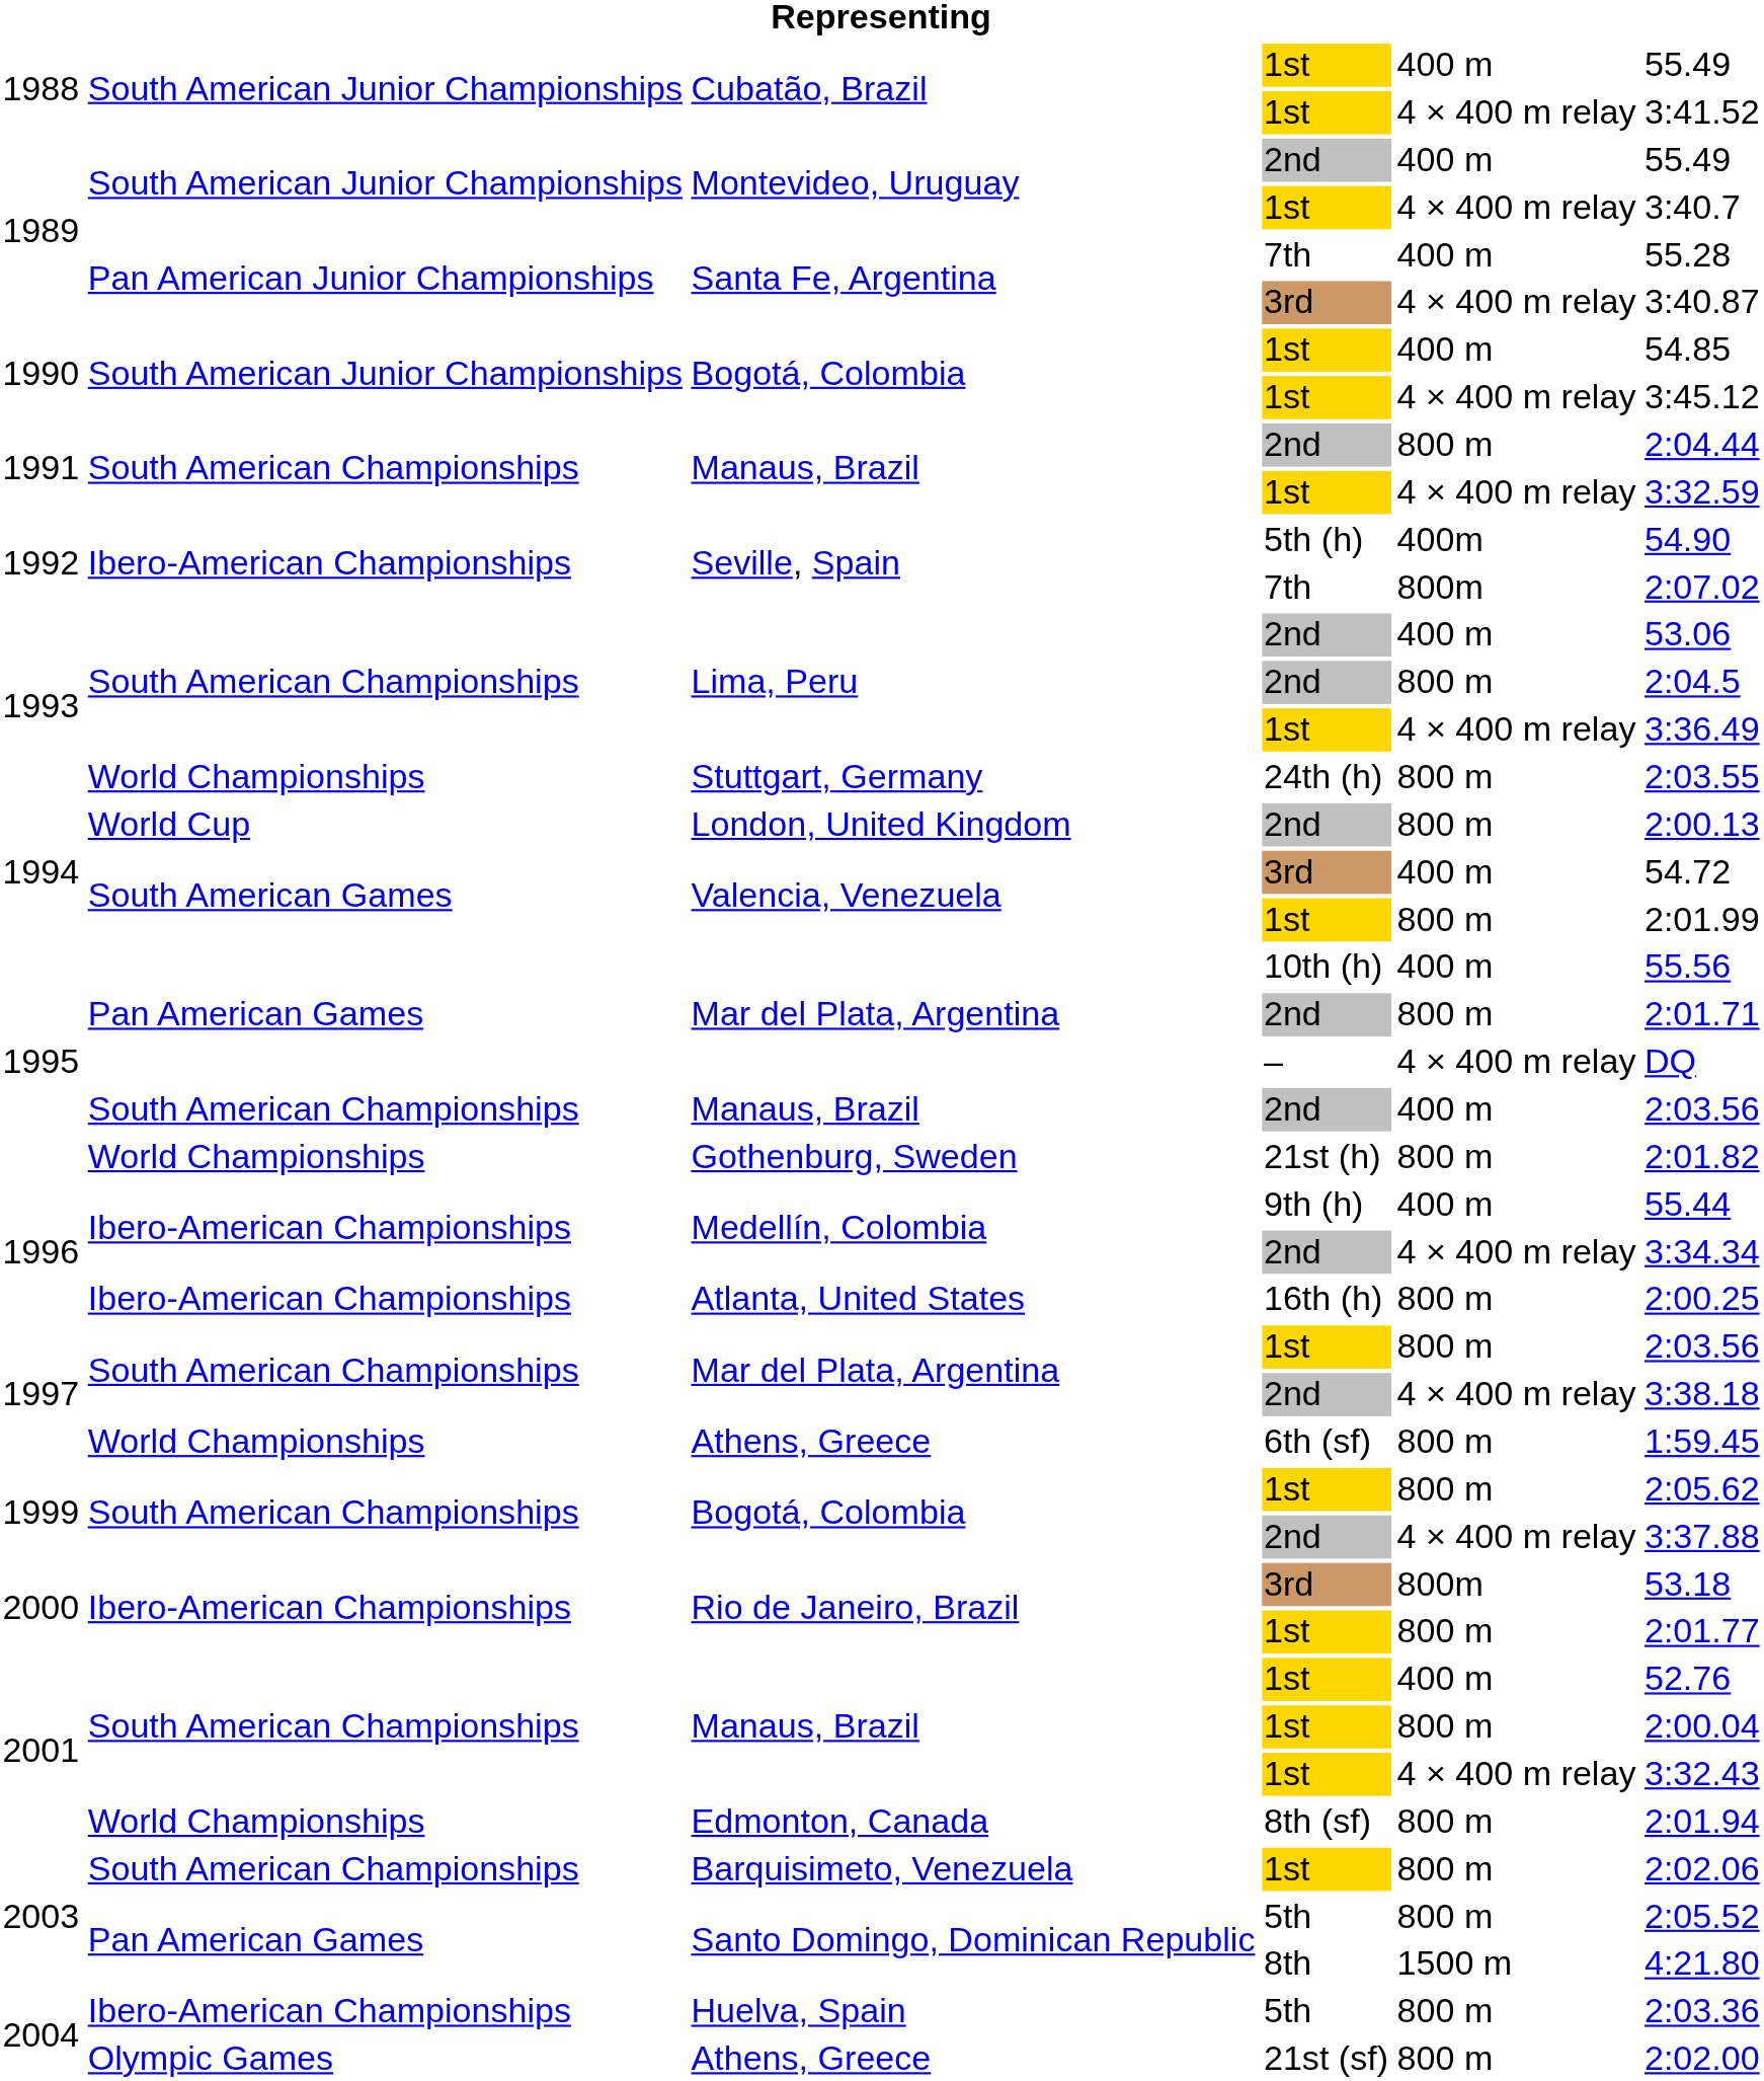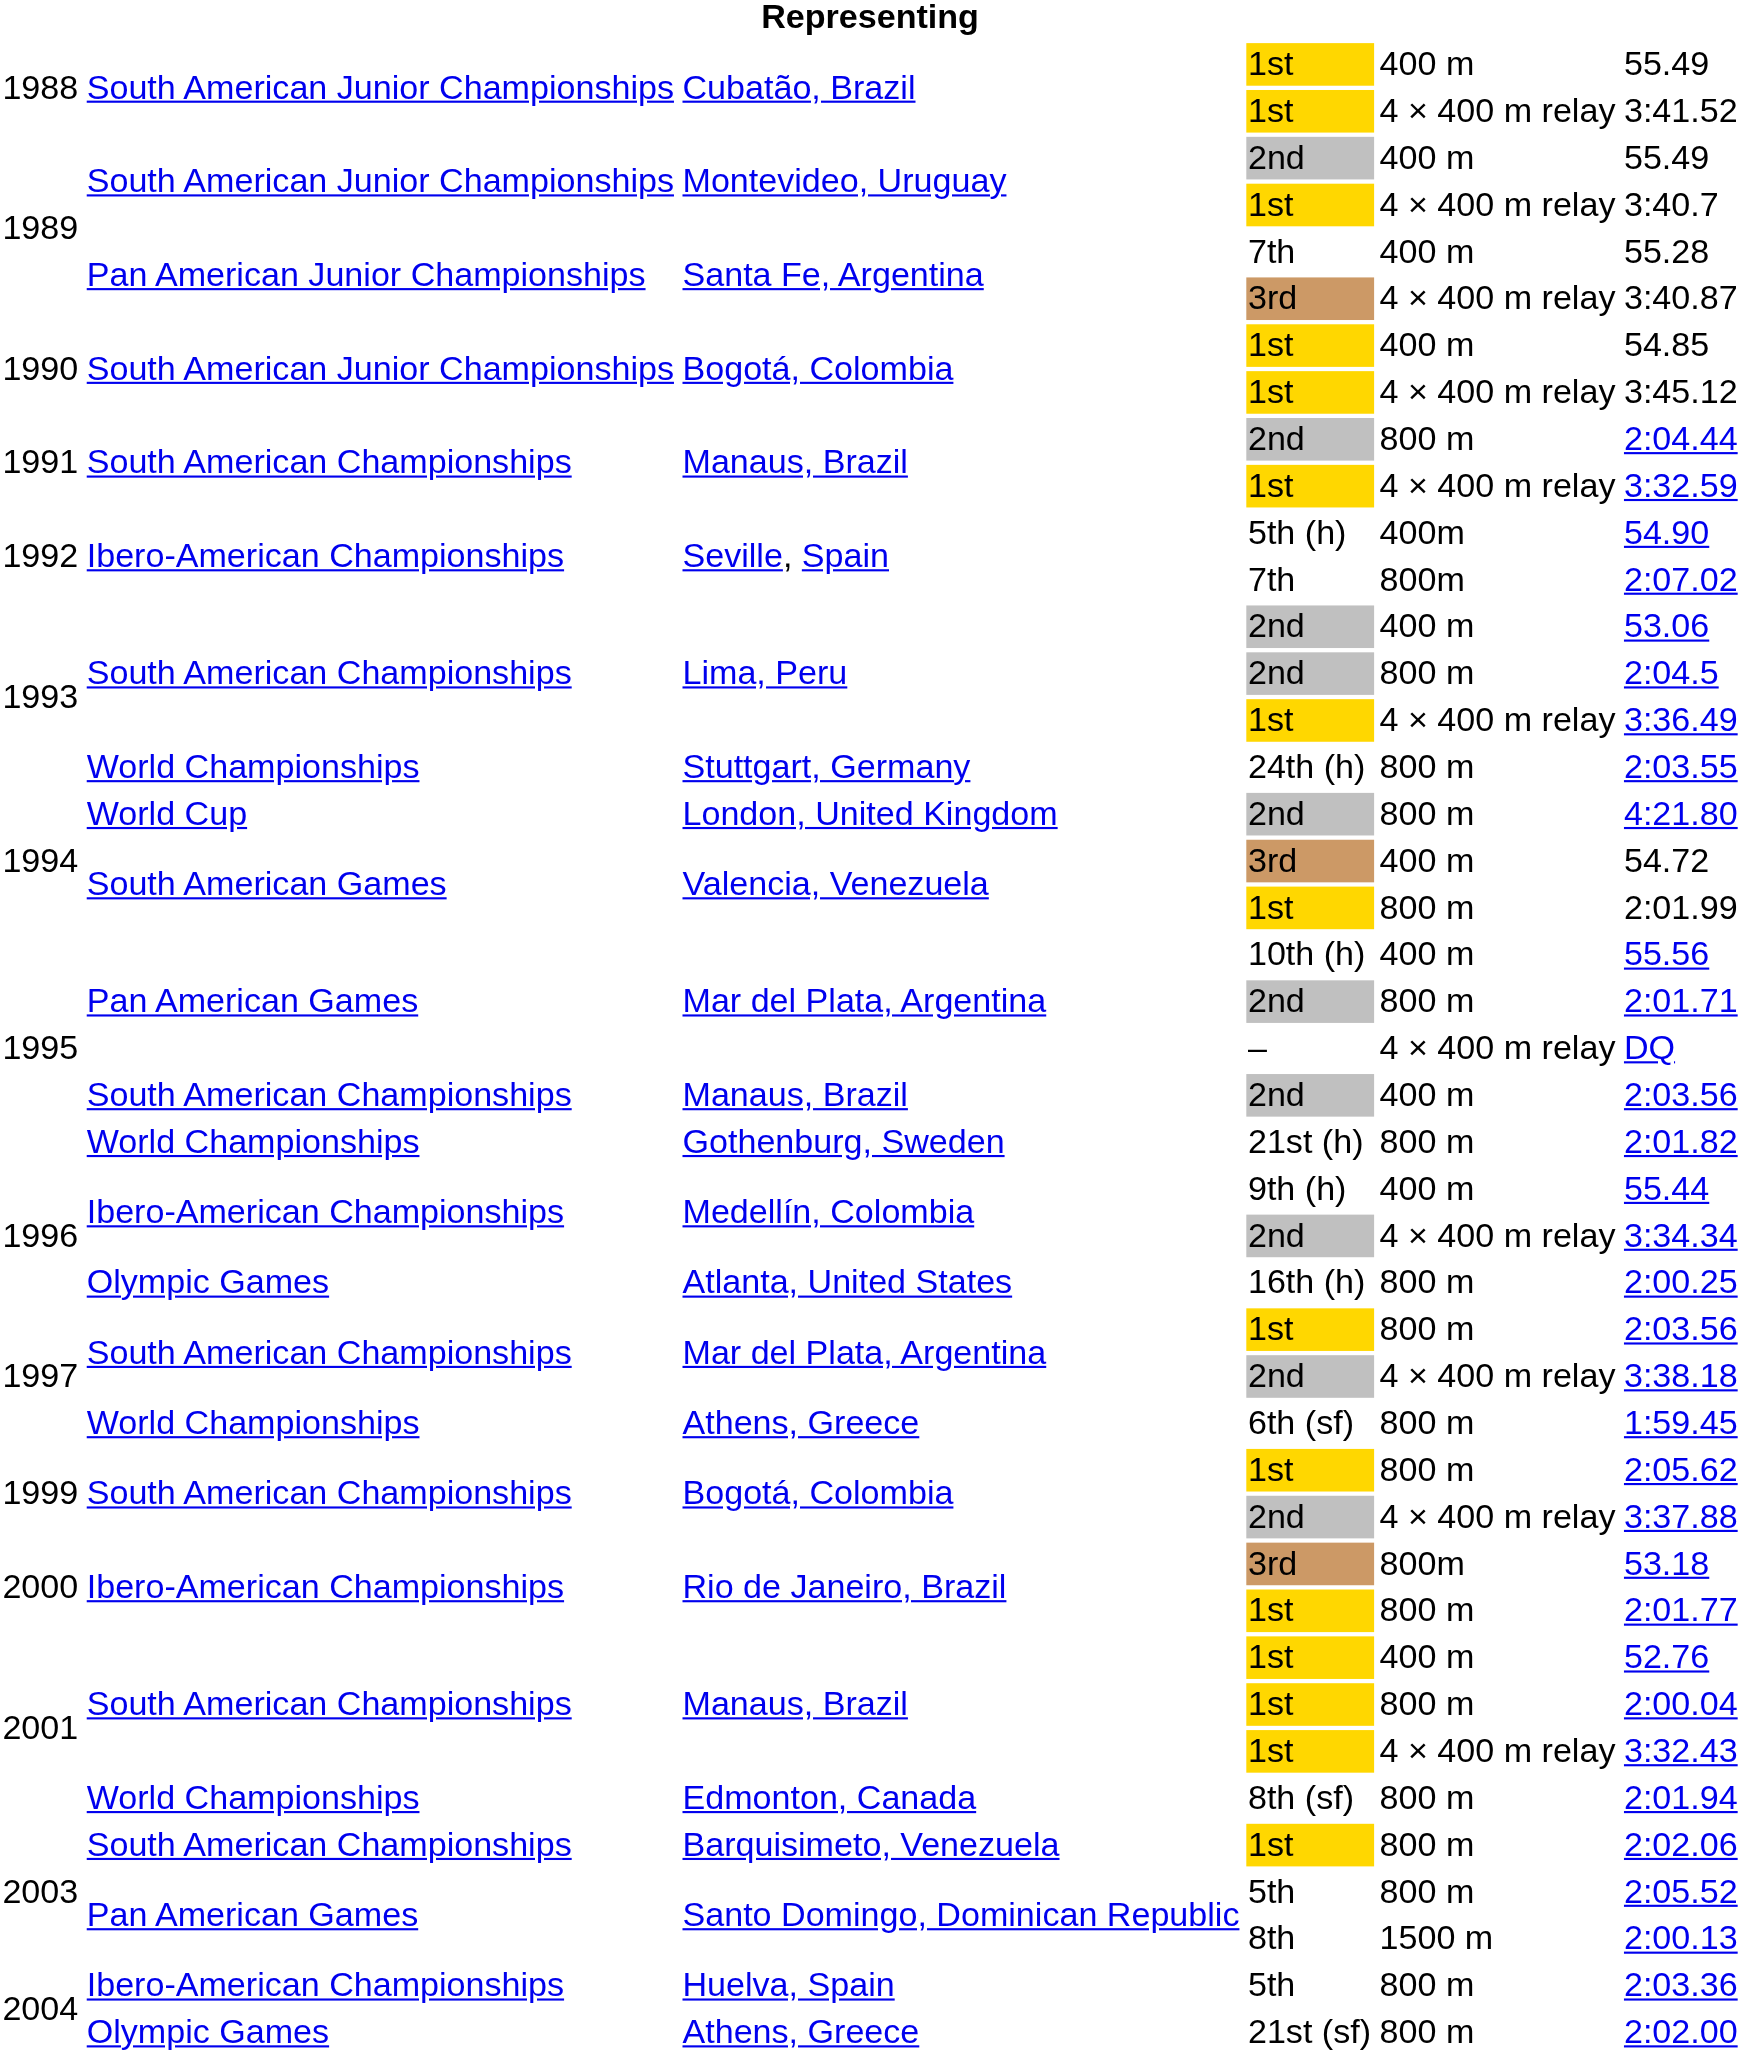London, United Kingdom | column 6: 2:00.13 -> 4:21.80
Atlanta, United States | column 2: Ibero-American Championships -> Olympic Games
Santo Domingo, Dominican Republic / 8th | column 6: 4:21.80 -> 2:00.13
